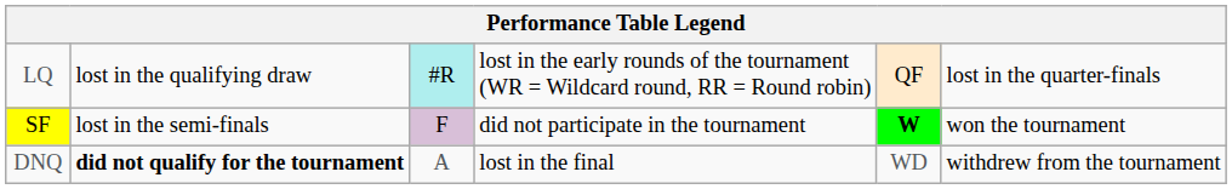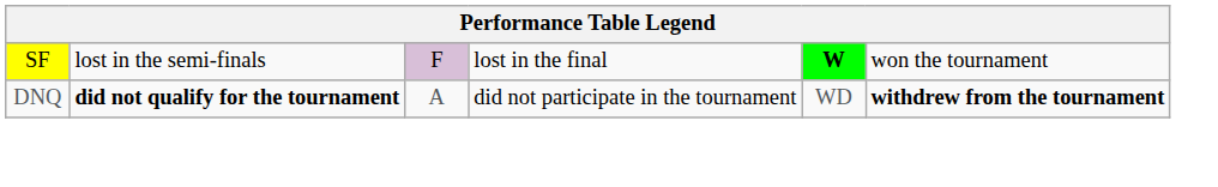- row: LQ | lost in the qualifying draw | #R | lost in the early rounds of the tournament (WR = Wildcard round, RR = Round robin) | QF | lost in the quarter-finals
SF | column 4: did not participate in the tournament -> lost in the final
DNQ | column 4: lost in the final -> did not participate in the tournament
DNQ | column 6: normal -> bold
